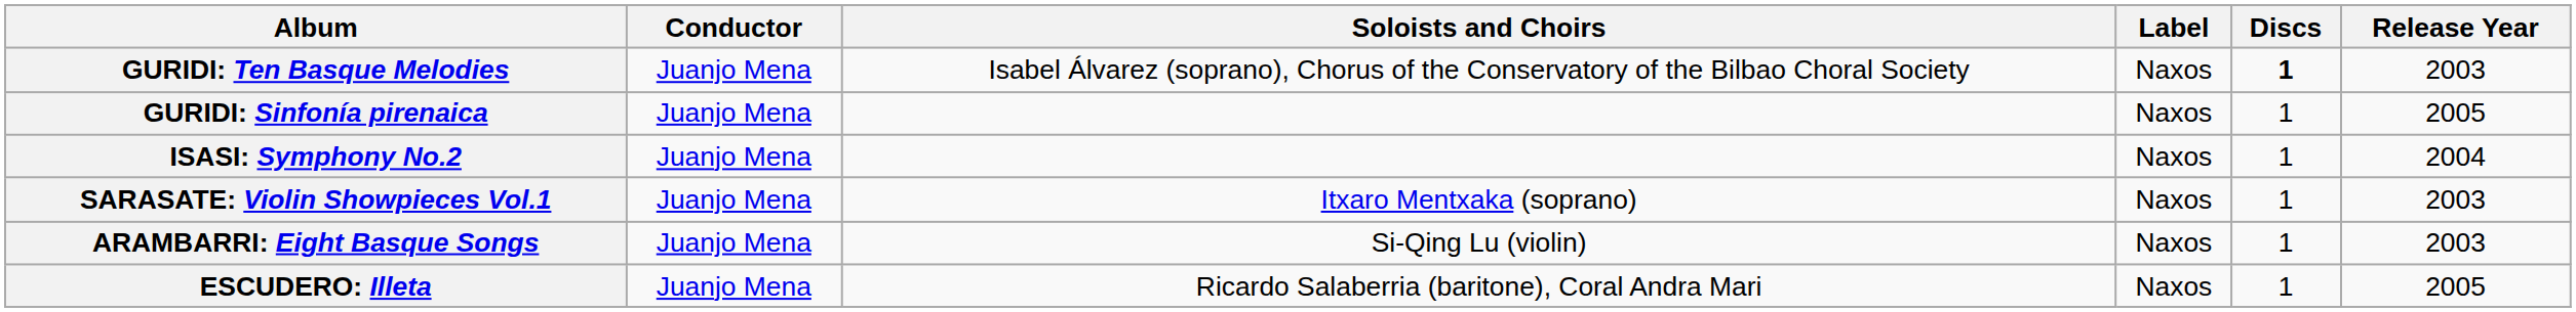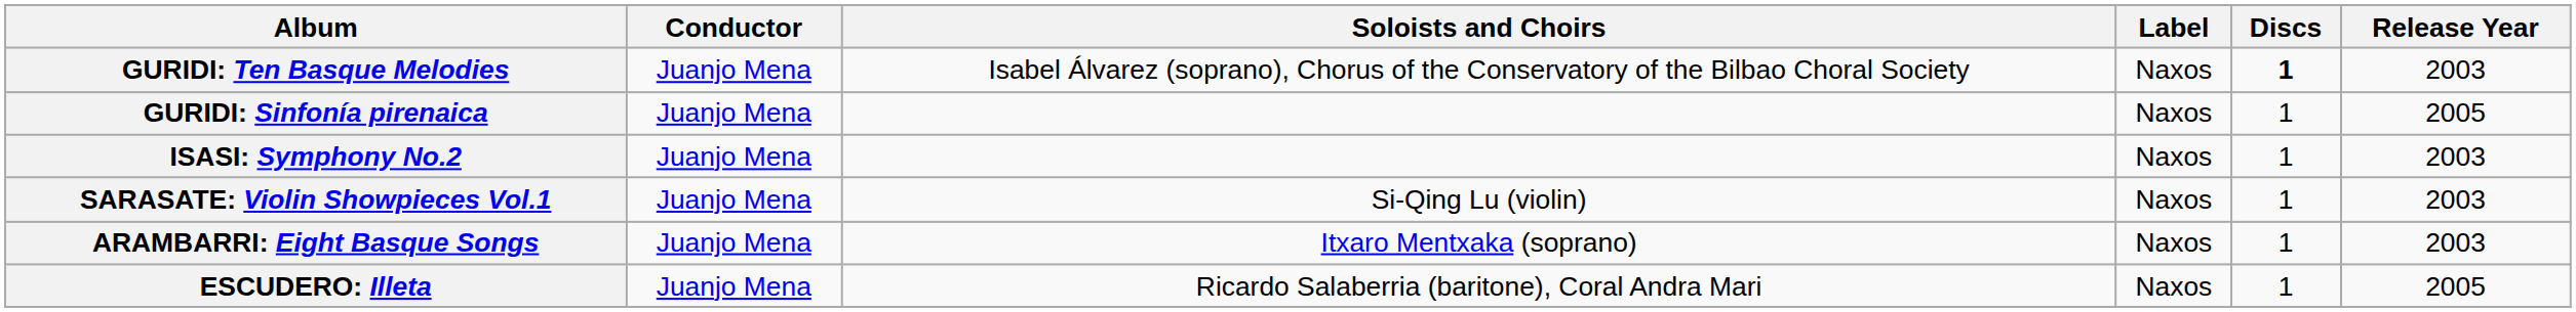ISASI: Symphony No.2 | Release Year: 2004 -> 2003
SARASATE: Violin Showpieces Vol.1 | Soloists and Choirs: Itxaro Mentxaka (soprano) -> Si-Qing Lu (violin)
ARAMBARRI: Eight Basque Songs | Soloists and Choirs: Si-Qing Lu (violin) -> Itxaro Mentxaka (soprano)
